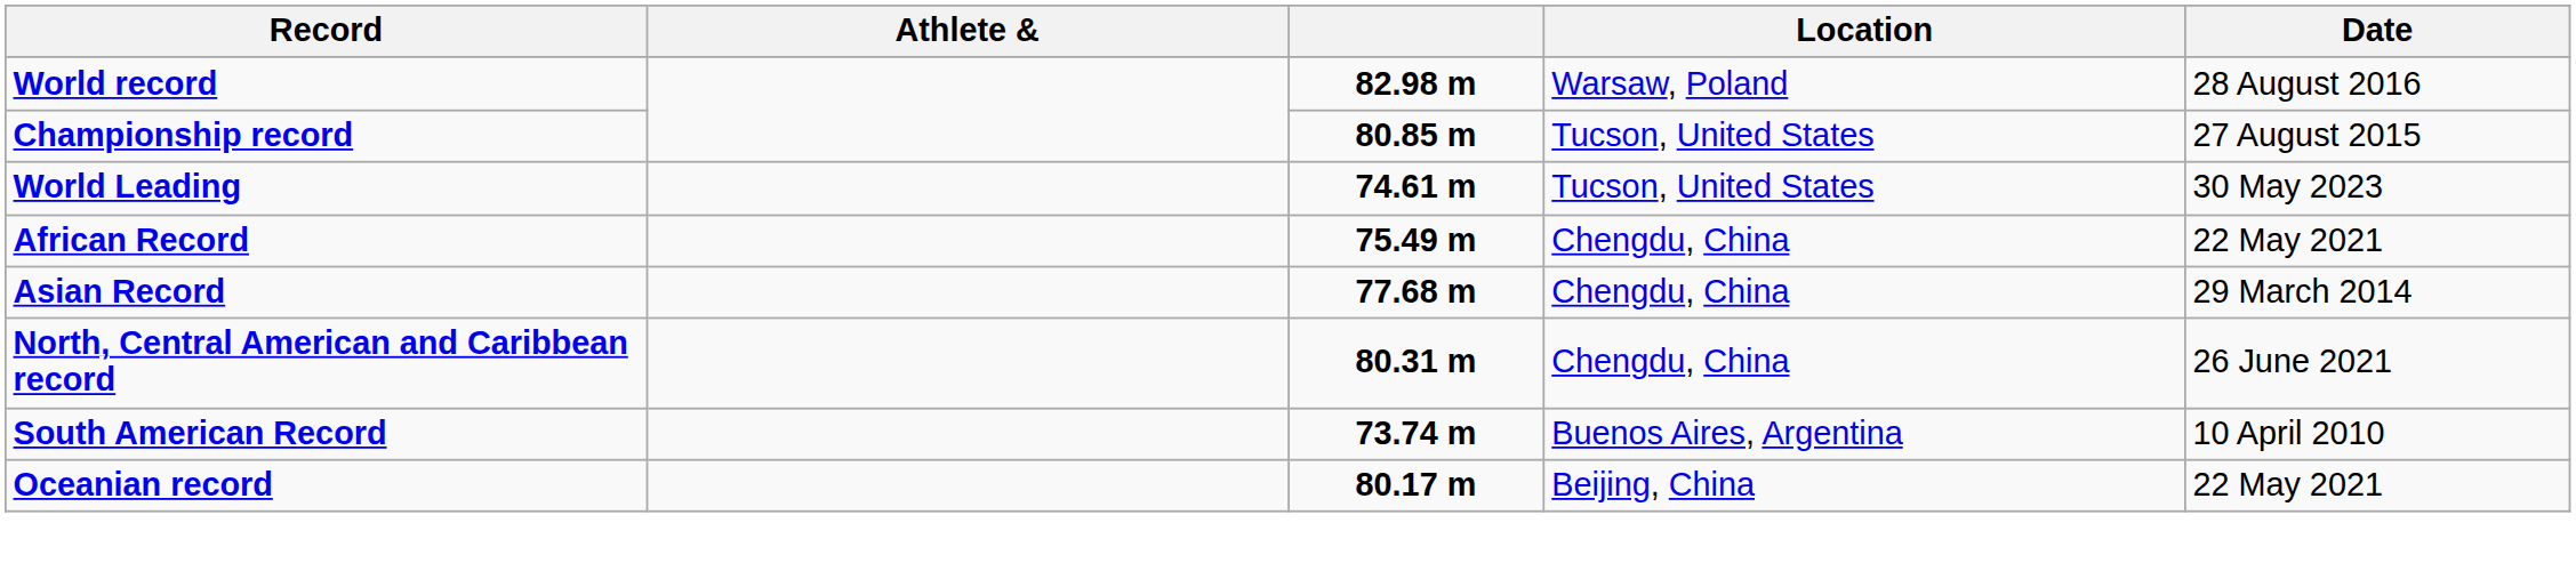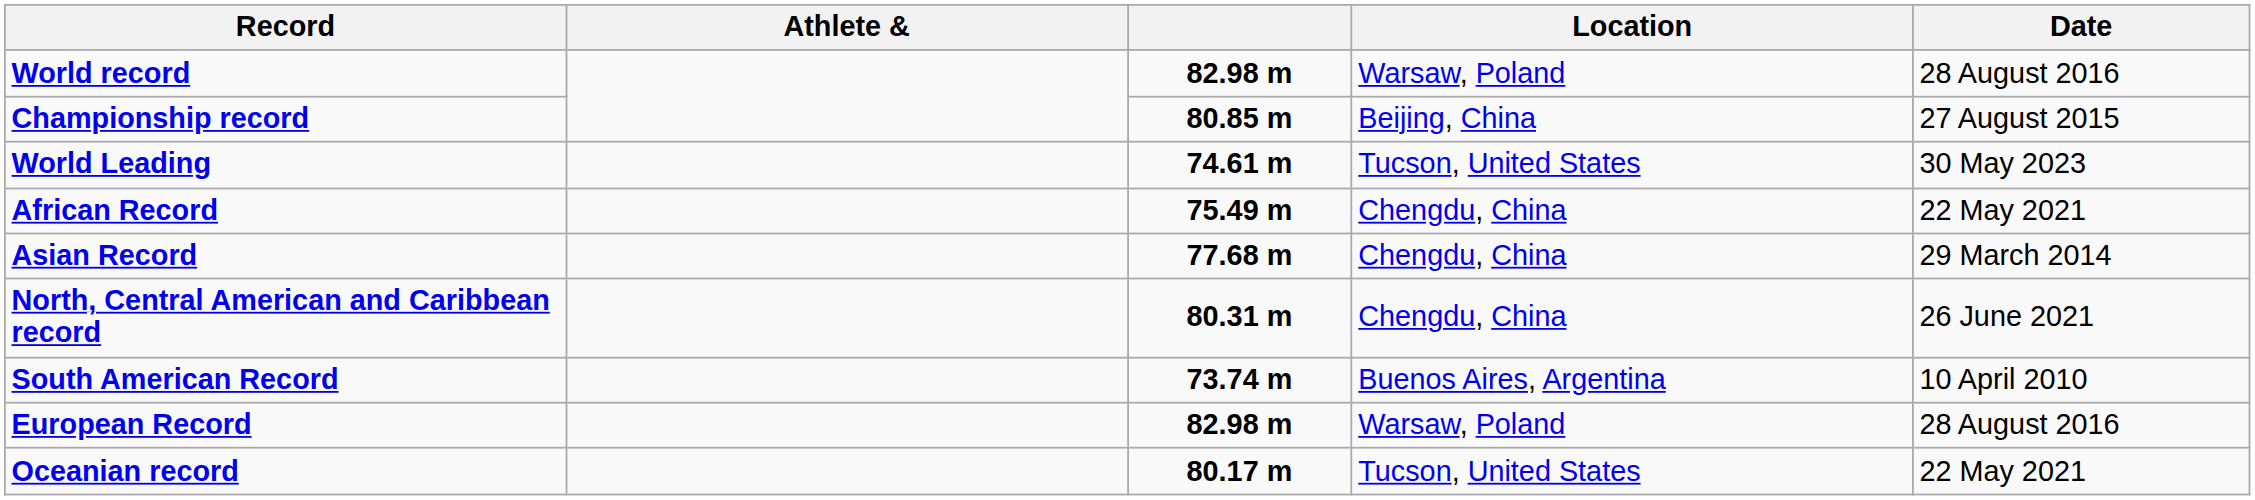Championship record | Location: Tucson, United States -> Beijing, China
+ row: European Record | 82.98 m | Warsaw, Poland | 28 August 2016
Oceanian record | Location: Beijing, China -> Tucson, United States
